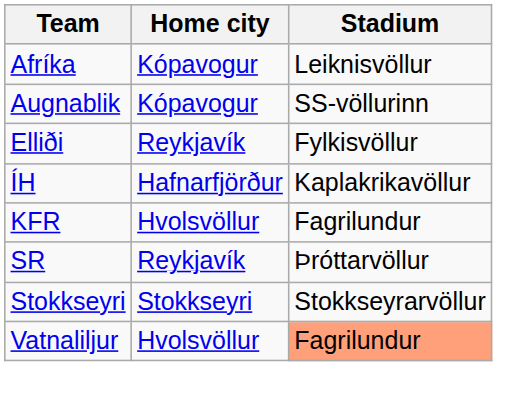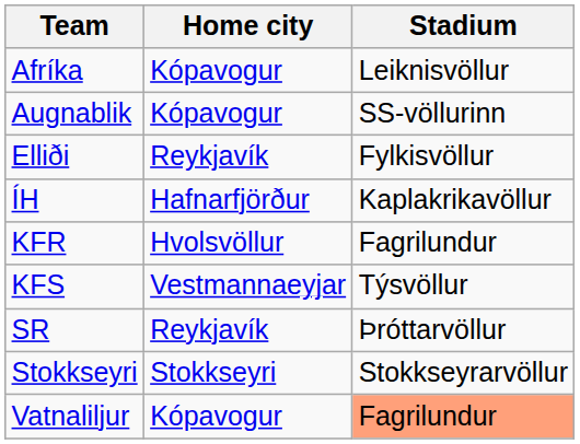+ row: KFS | Vestmannaeyjar | Týsvöllur
Vatnaliljur | Home city: Hvolsvöllur -> Kópavogur
